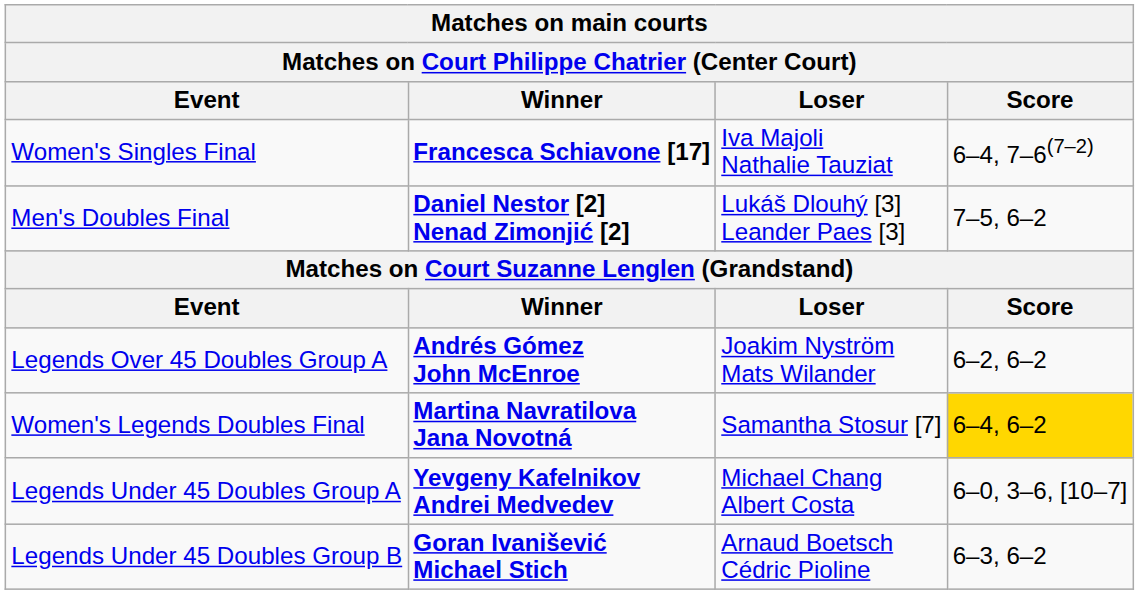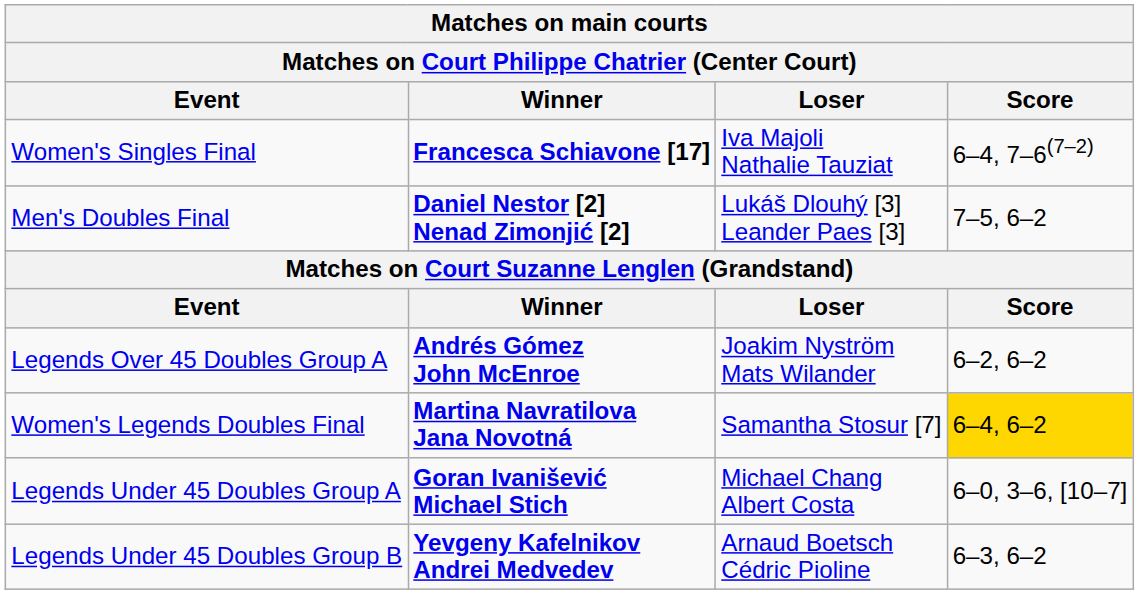Legends Under 45 Doubles Group A | Winner: Yevgeny Kafelnikov Andrei Medvedev -> Goran Ivanišević Michael Stich
Legends Under 45 Doubles Group B | Winner: Goran Ivanišević Michael Stich -> Yevgeny Kafelnikov Andrei Medvedev
